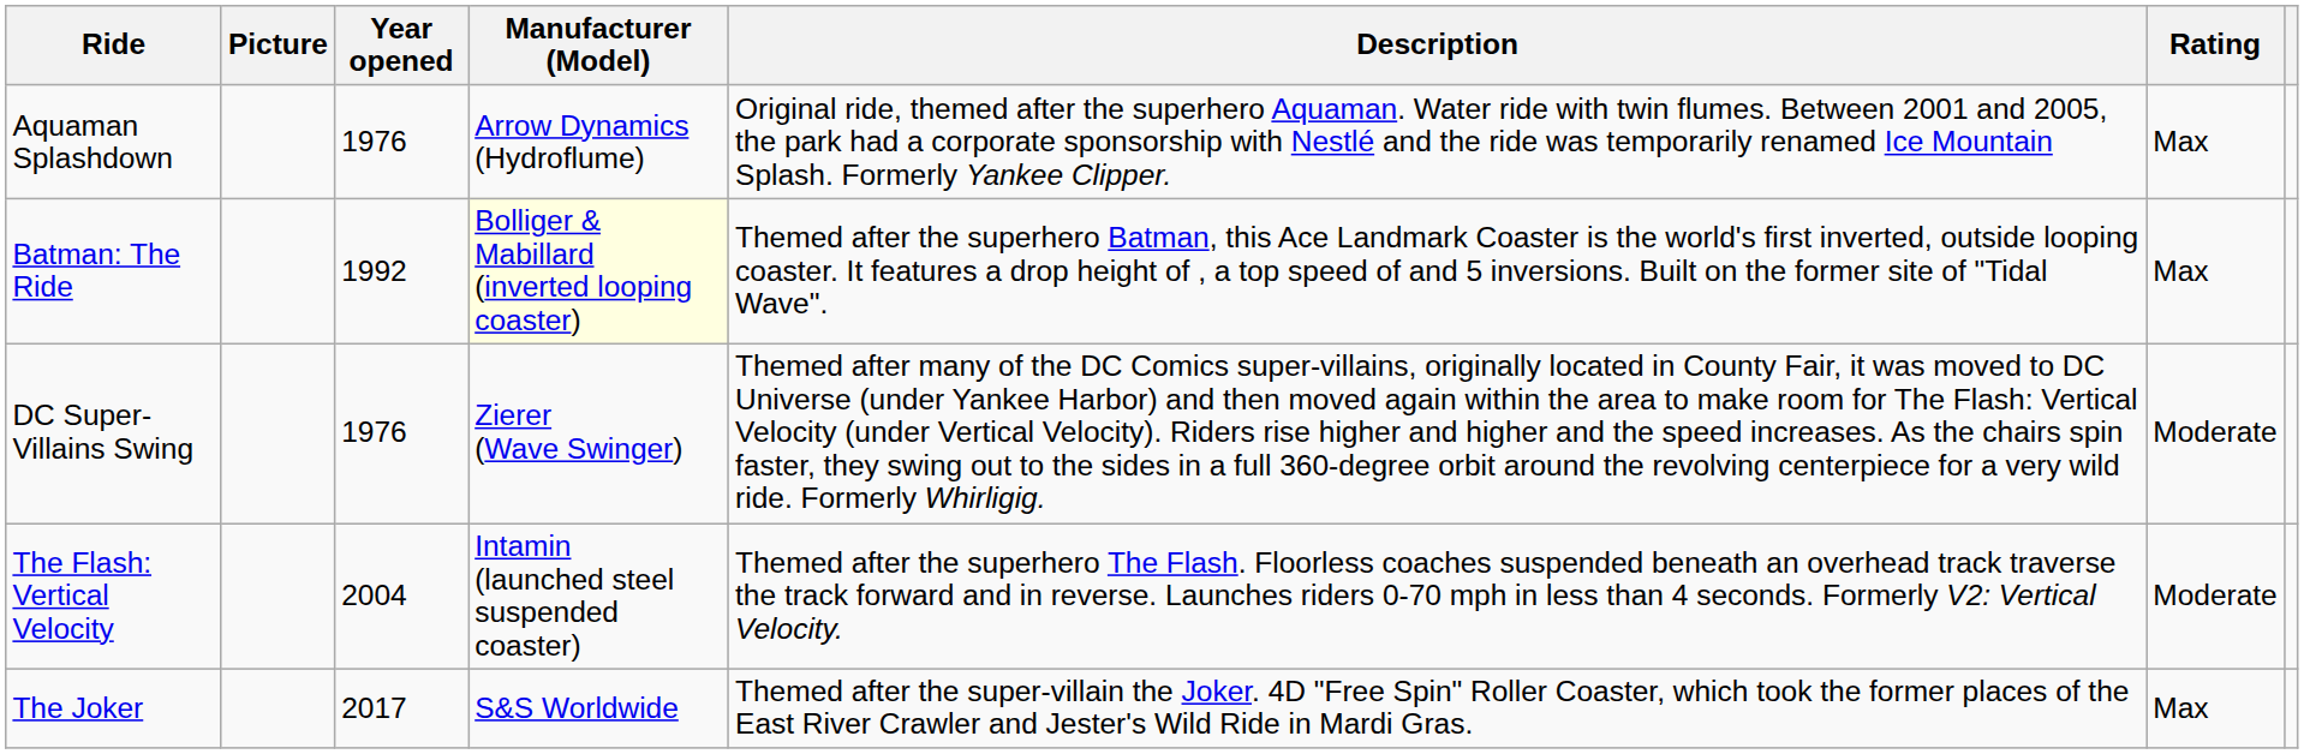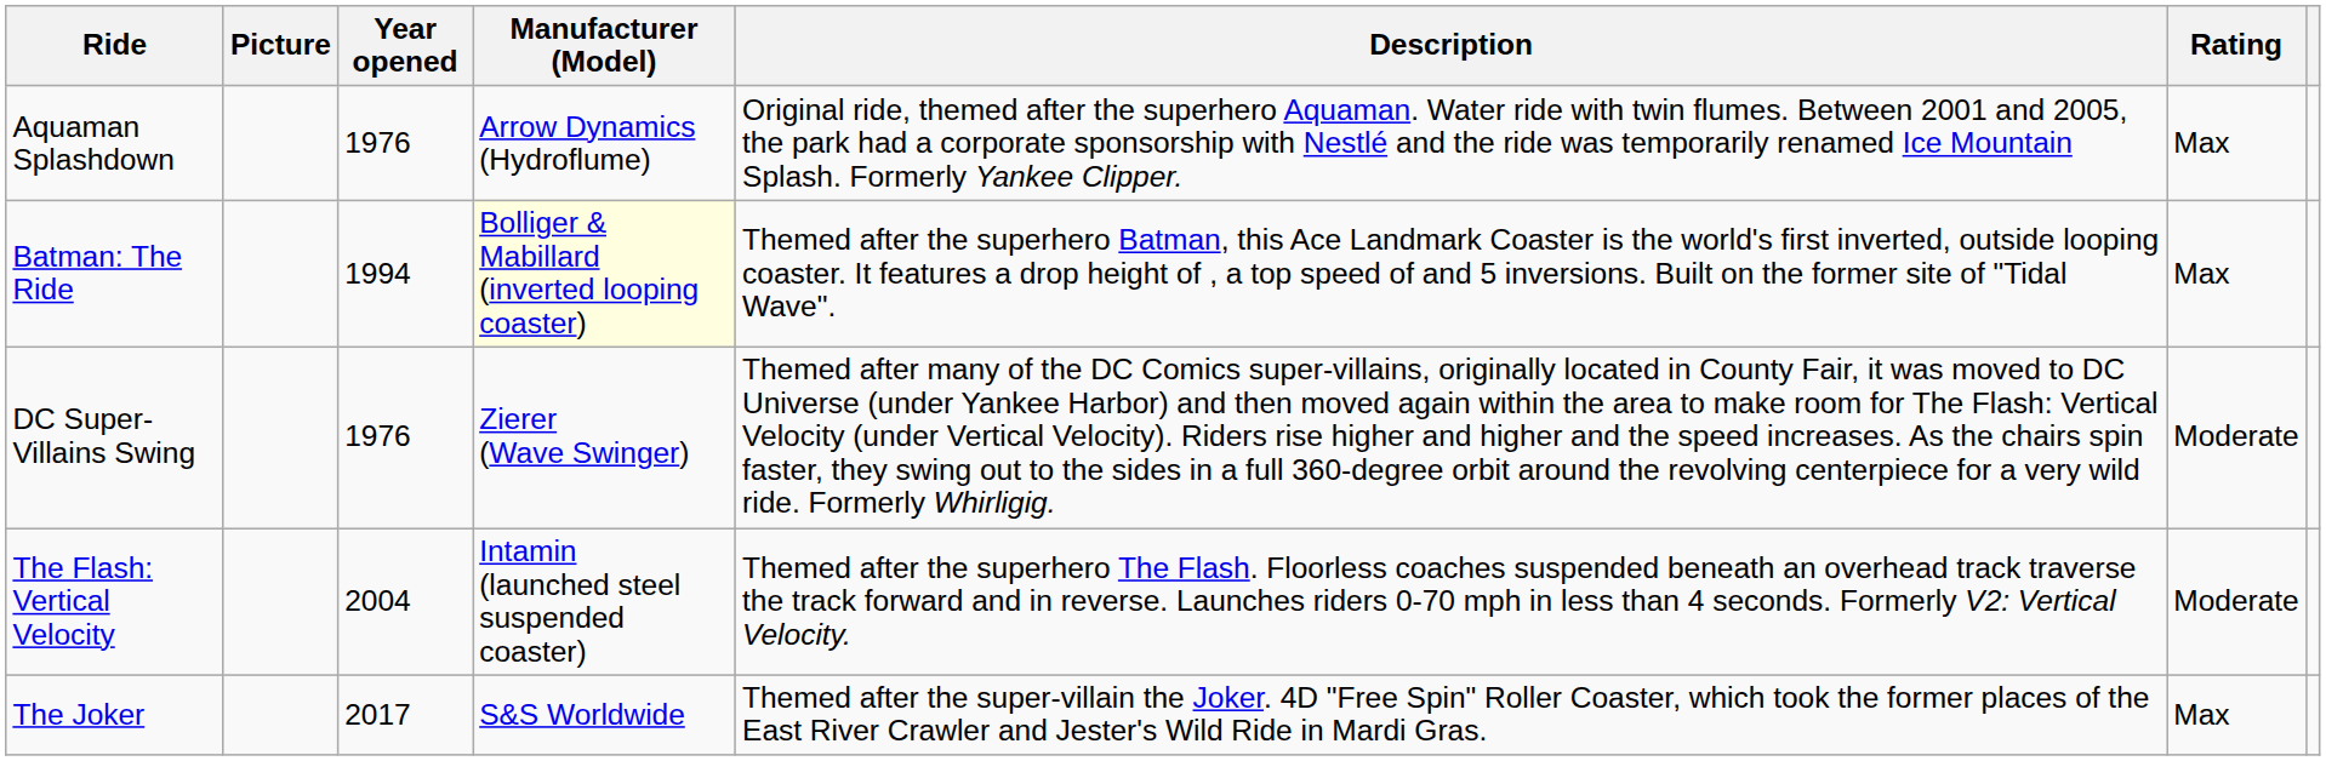Batman: The Ride | Year opened: 1992 -> 1994
